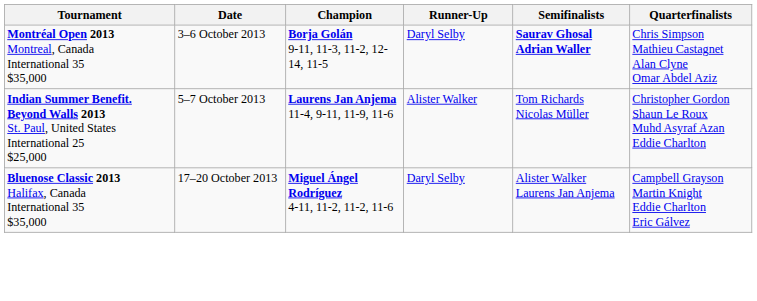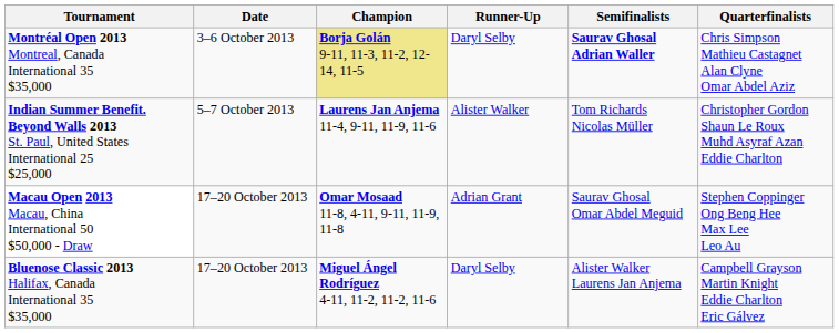Montréal Open 2013 Montreal, Canada International 35 $35,000 | Champion: no background -> khaki background
+ row: Macau Open 2013 Macau, China International 50 $50,000 - Draw | 17–20 October 2013 | Omar Mosaad 11-8, 4-11, 9-11, 11-9, 11-8 | Adrian Grant | Saurav Ghosal Omar Abdel Meguid | Stephen Coppinger Ong Beng Hee Max Lee Leo Au
